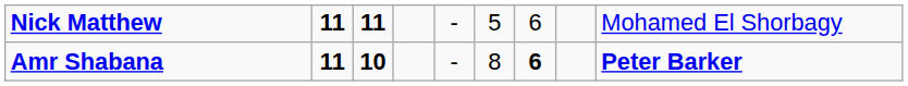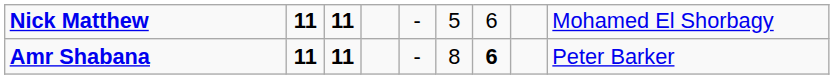Amr Shabana | column 3: 10 -> 11
Amr Shabana | column 9: bold -> normal
